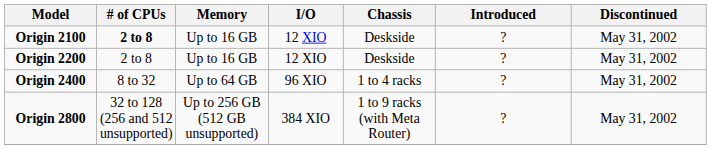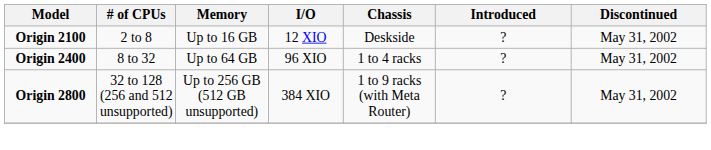Origin 2100 | # of CPUs: bold -> normal
- row: Origin 2200 | 2 to 8 | Up to 16 GB | 12 XIO | Deskside | ? | May 31, 2002
